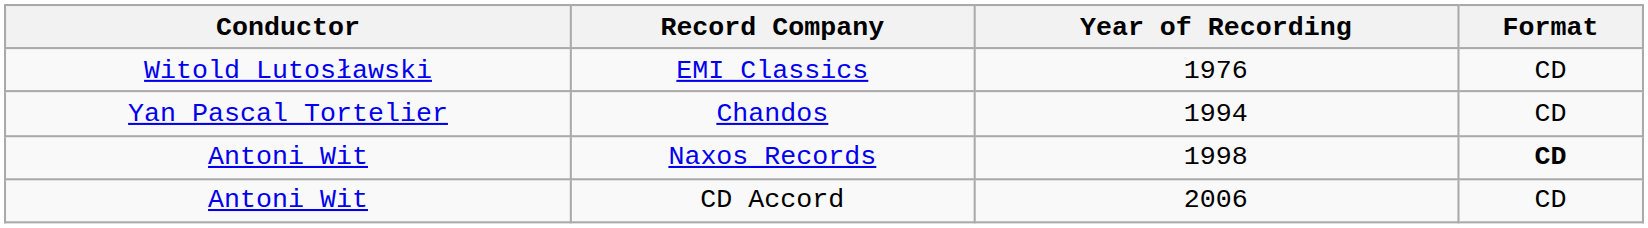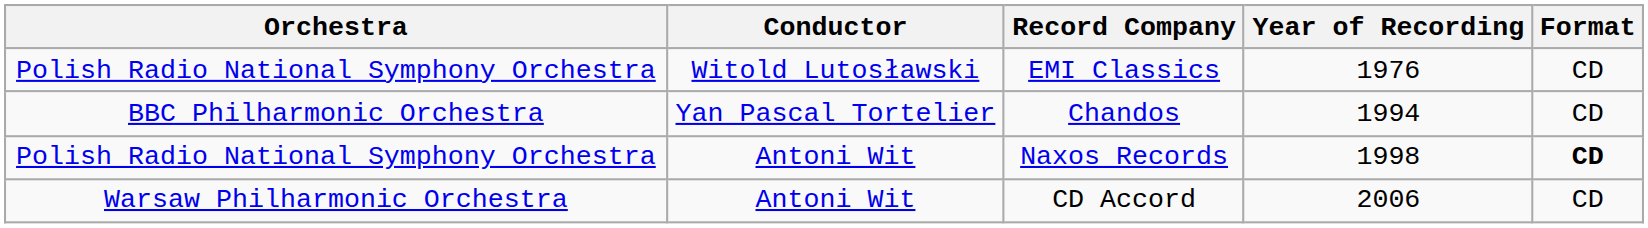+ column: Orchestra | Polish Radio National Symphony Orchestra | BBC Philharmonic Orchestra | Polish Radio National Symphony Orchestra | Warsaw Philharmonic Orchestra
